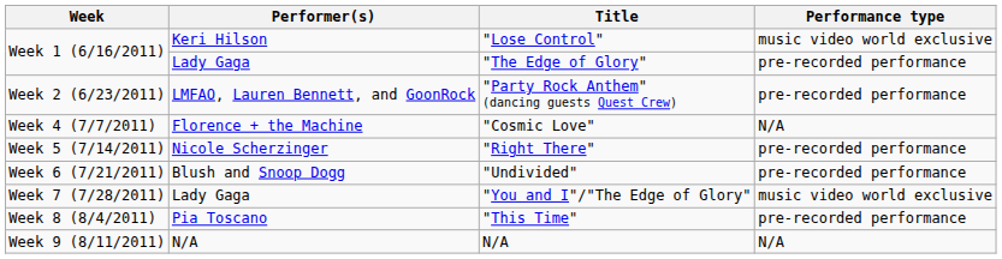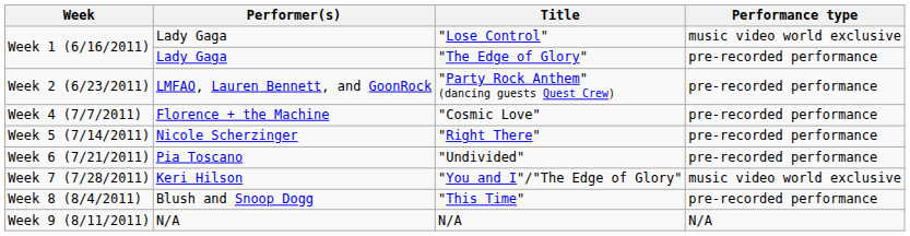"Lose Control" | Performer(s): Keri Hilson -> Lady Gaga
"Cosmic Love" | Performance type: N/A -> pre-recorded performance
"Undivided" | Performer(s): Blush and Snoop Dogg -> Pia Toscano
"You and I"/"The Edge of Glory" | Performer(s): Lady Gaga -> Keri Hilson
"This Time" | Performer(s): Pia Toscano -> Blush and Snoop Dogg
